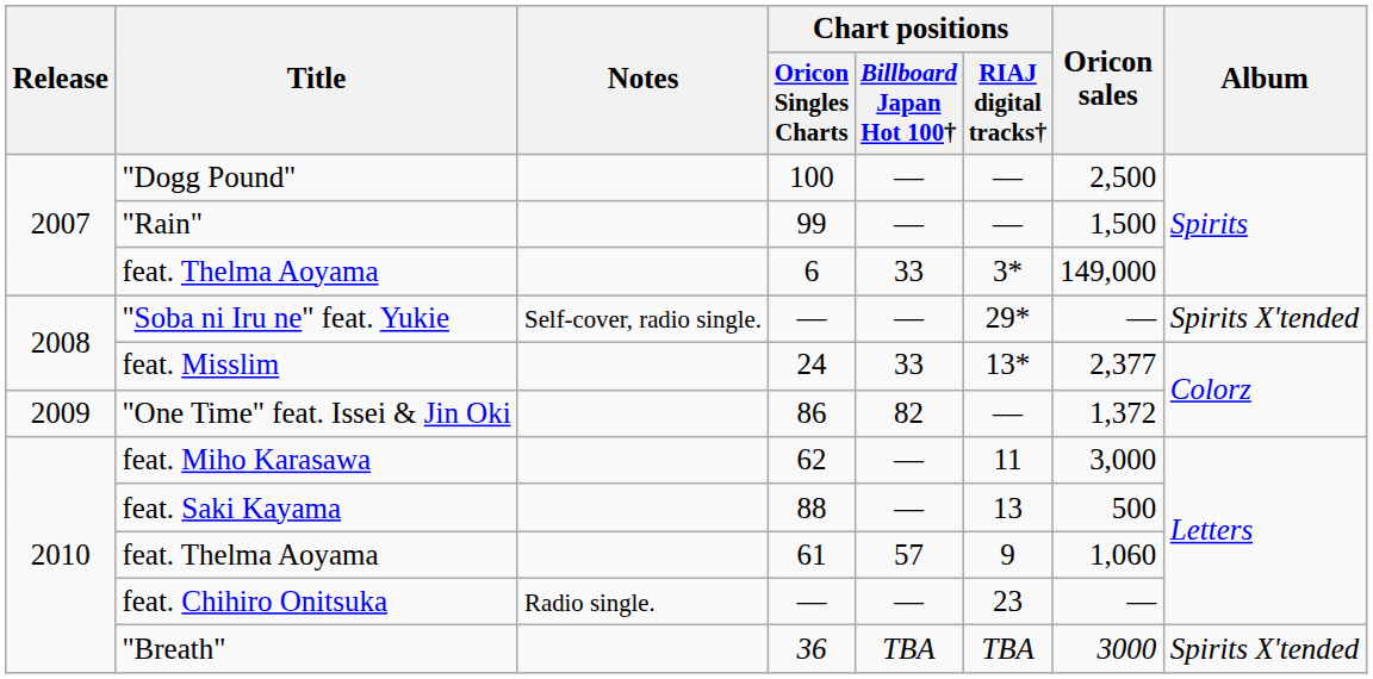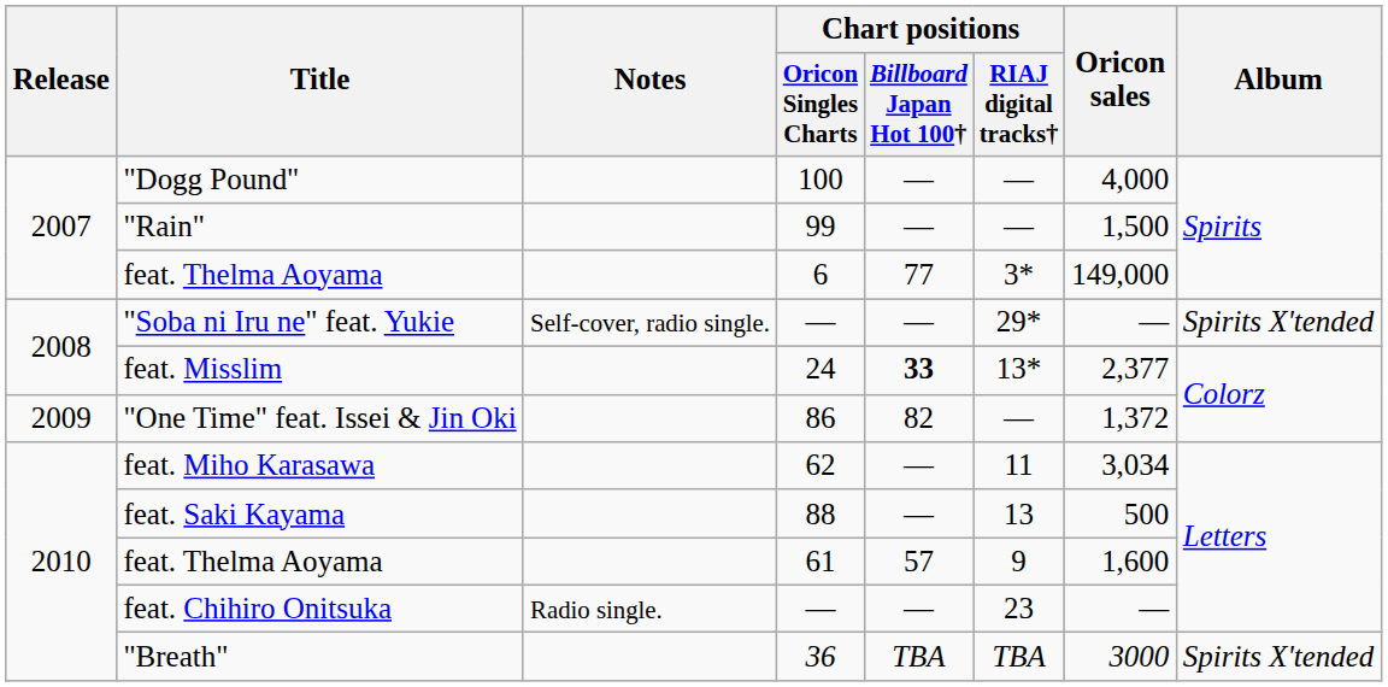"Dogg Pound" | Oricon sales: 2,500 -> 4,000
feat. Thelma Aoyama / 6 | Chart positions / Billboard Japan Hot 100†: 33 -> 77
feat. Misslim | Chart positions / Billboard Japan Hot 100†: normal -> bold
feat. Miho Karasawa | Oricon sales: 3,000 -> 3,034
feat. Thelma Aoyama / 61 | Oricon sales: 1,060 -> 1,600
